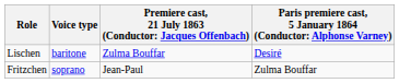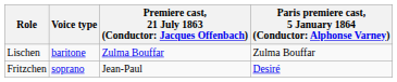Lischen | column 4: Desiré -> Zulma Bouffar
Fritzchen | column 4: Zulma Bouffar -> Desiré
